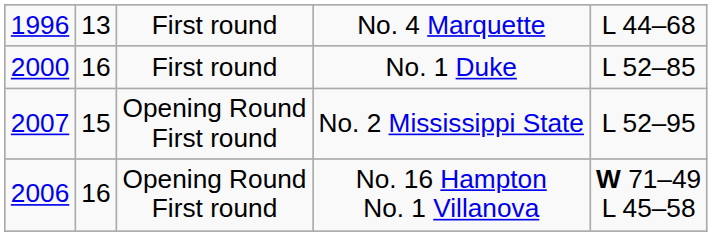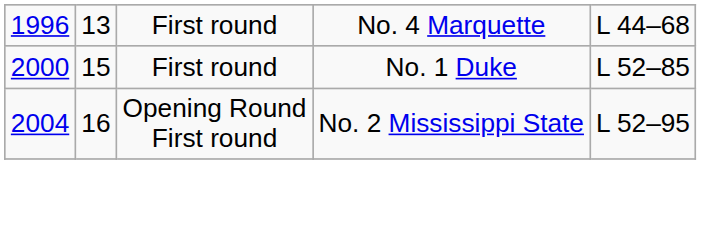No. 1 Duke | column 2: 16 -> 15
No. 2 Mississippi State | column 1: 2007 -> 2004
No. 2 Mississippi State | column 2: 15 -> 16
- row: 2006 | 16 | Opening Round First round | No. 16 Hampton No. 1 Villanova | W 71–49 L 45–58
